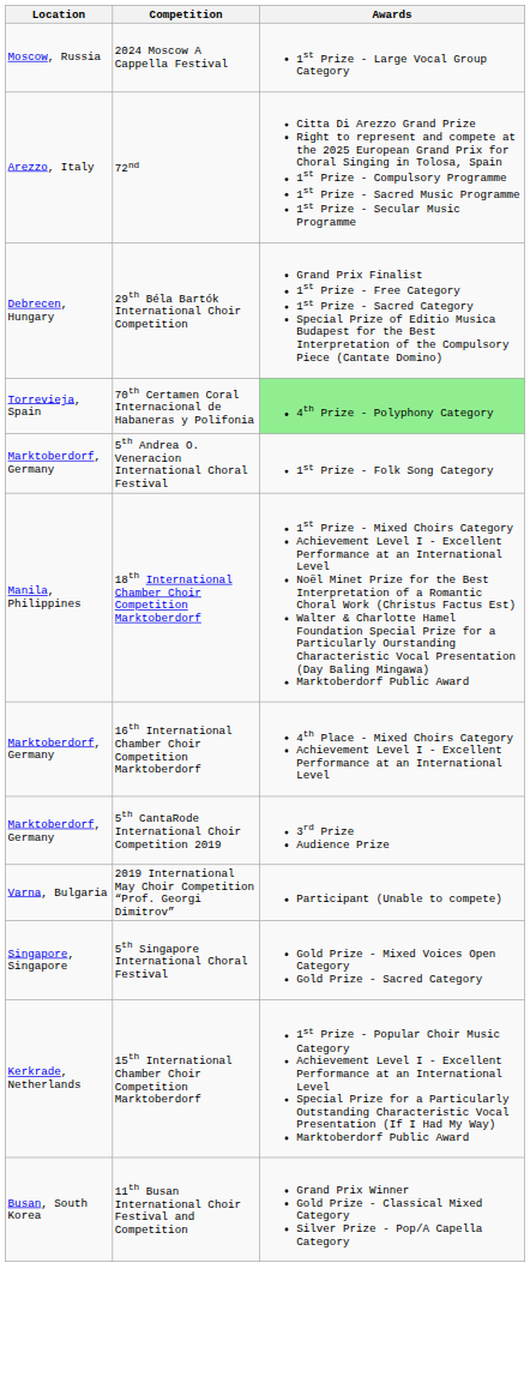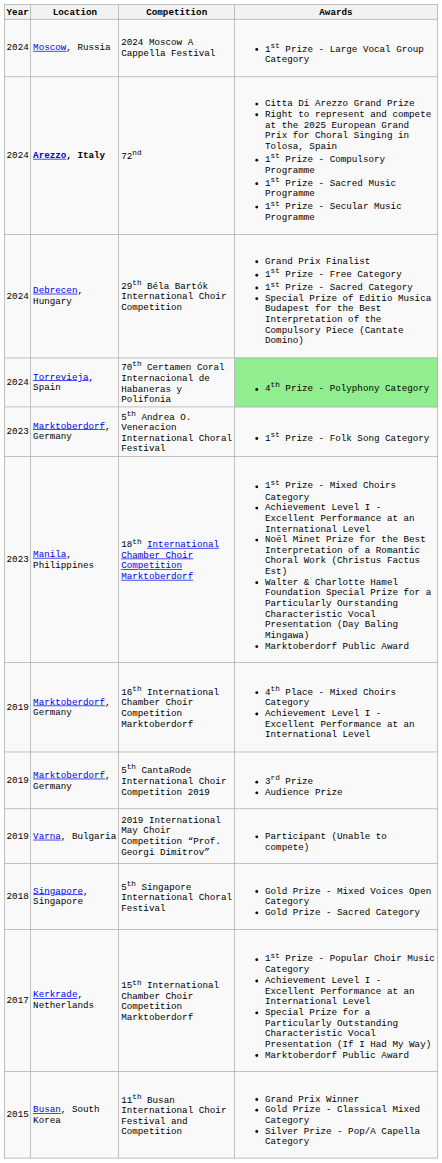+ column: Year | 2024 | 2024 | 2024 | 2024 | 2023 | 2023 | 2019 | 2019 | 2019 | 2018 | 2017 | 2015
72nd | Location: normal -> bold
